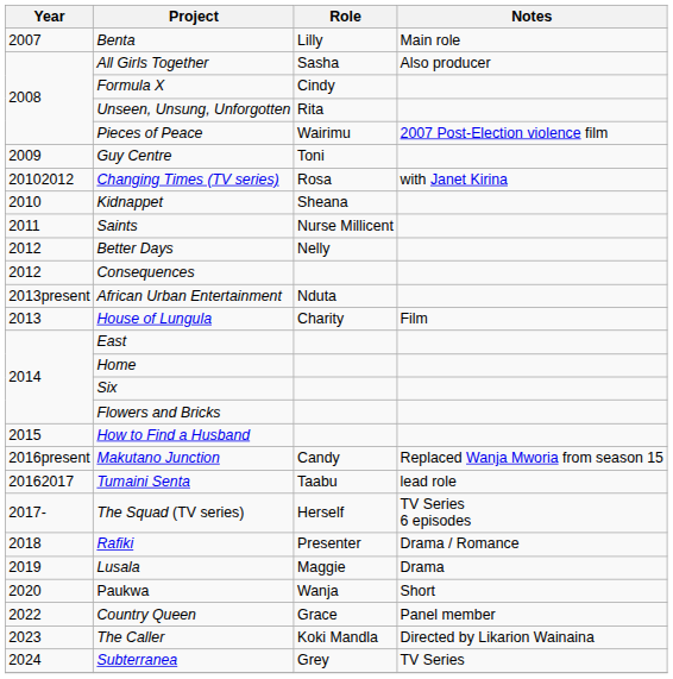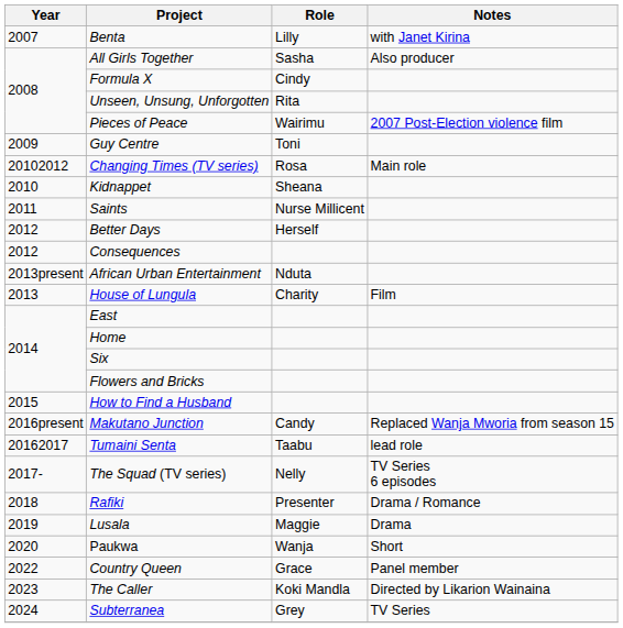Benta | Notes: Main role -> with Janet Kirina
Changing Times (TV series) | Notes: with Janet Kirina -> Main role
Better Days | Role: Nelly -> Herself
The Squad (TV series) | Role: Herself -> Nelly
